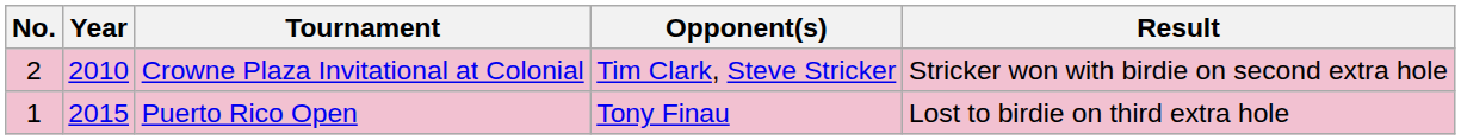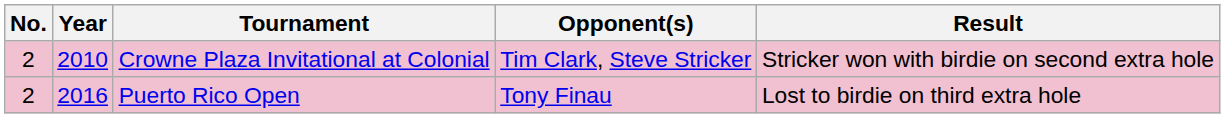Puerto Rico Open | No.: 1 -> 2
Puerto Rico Open | Year: 2015 -> 2016
